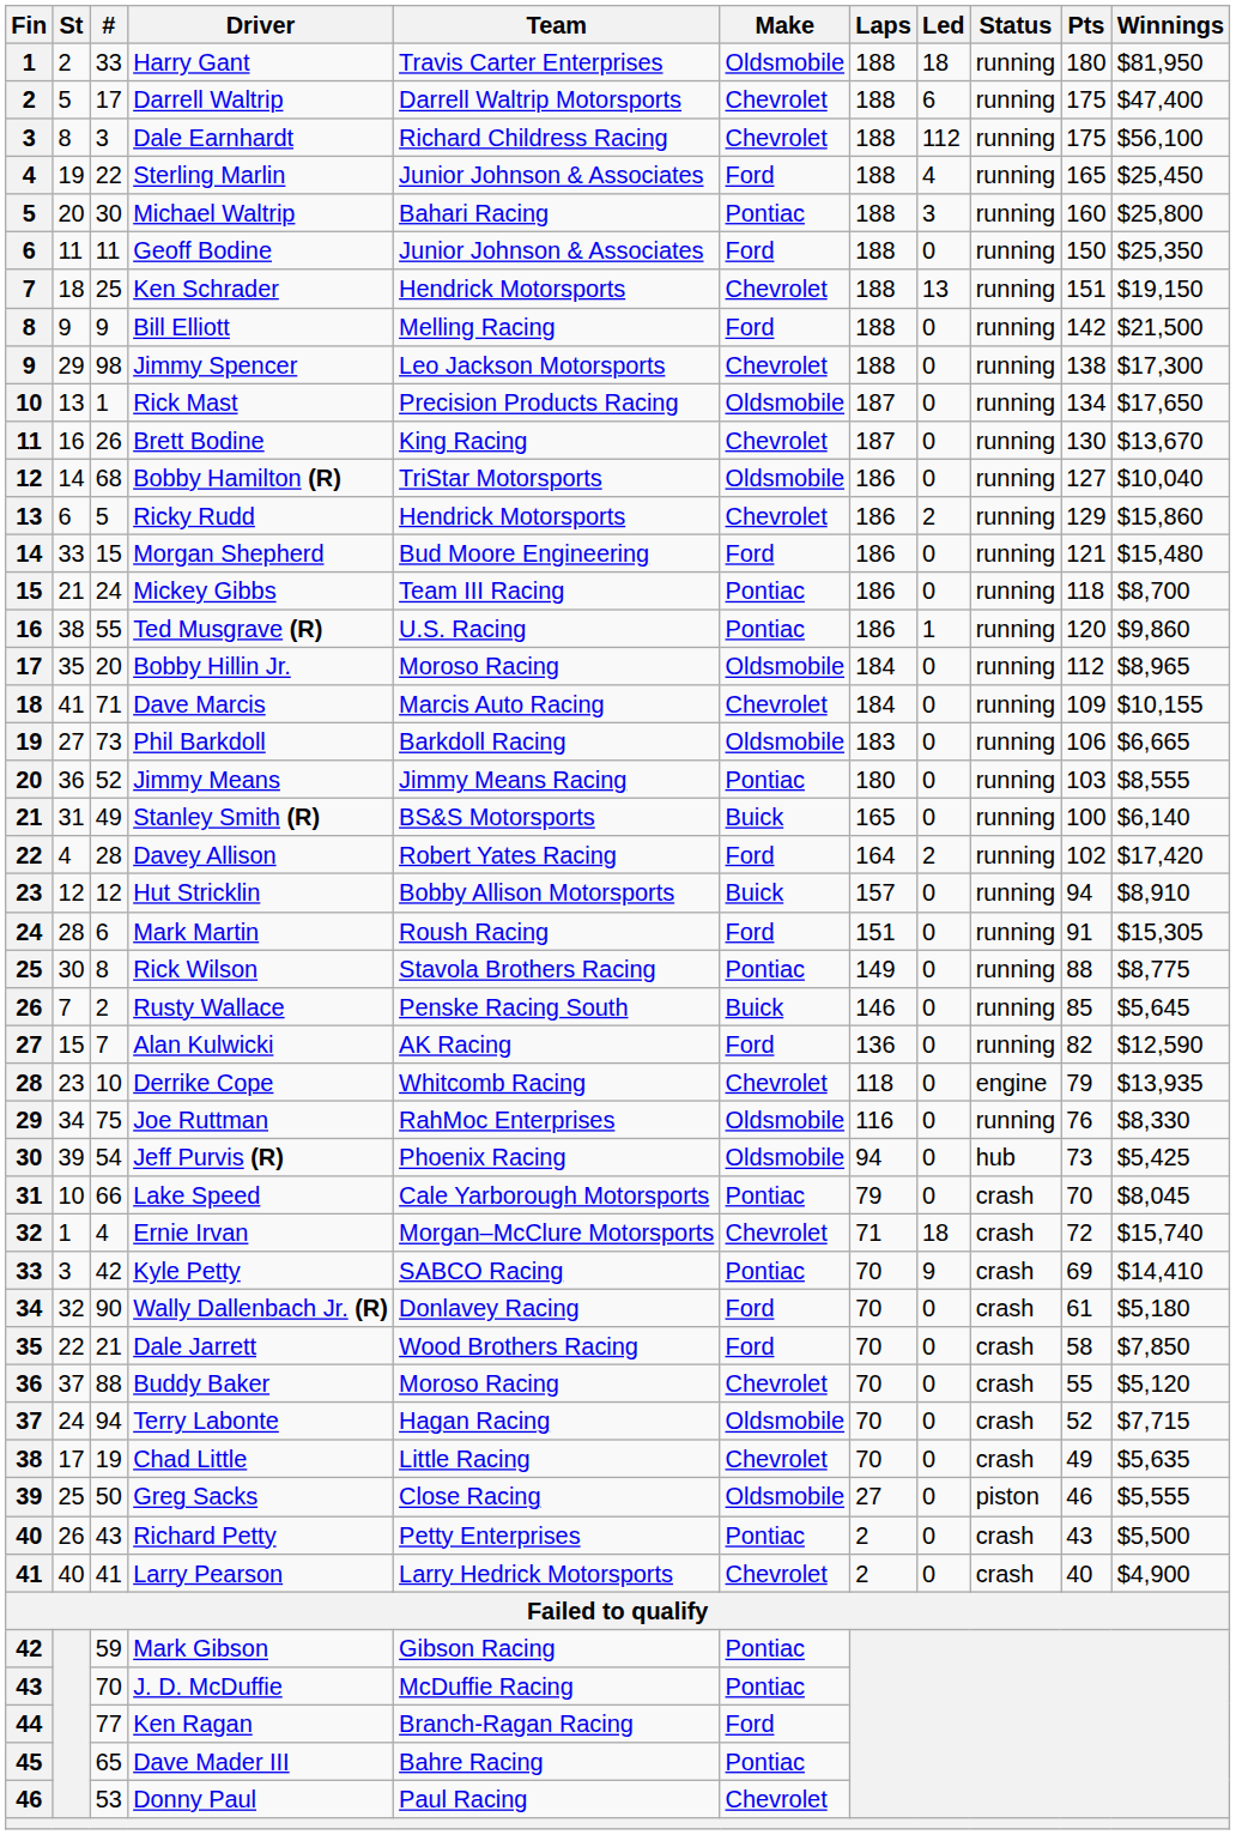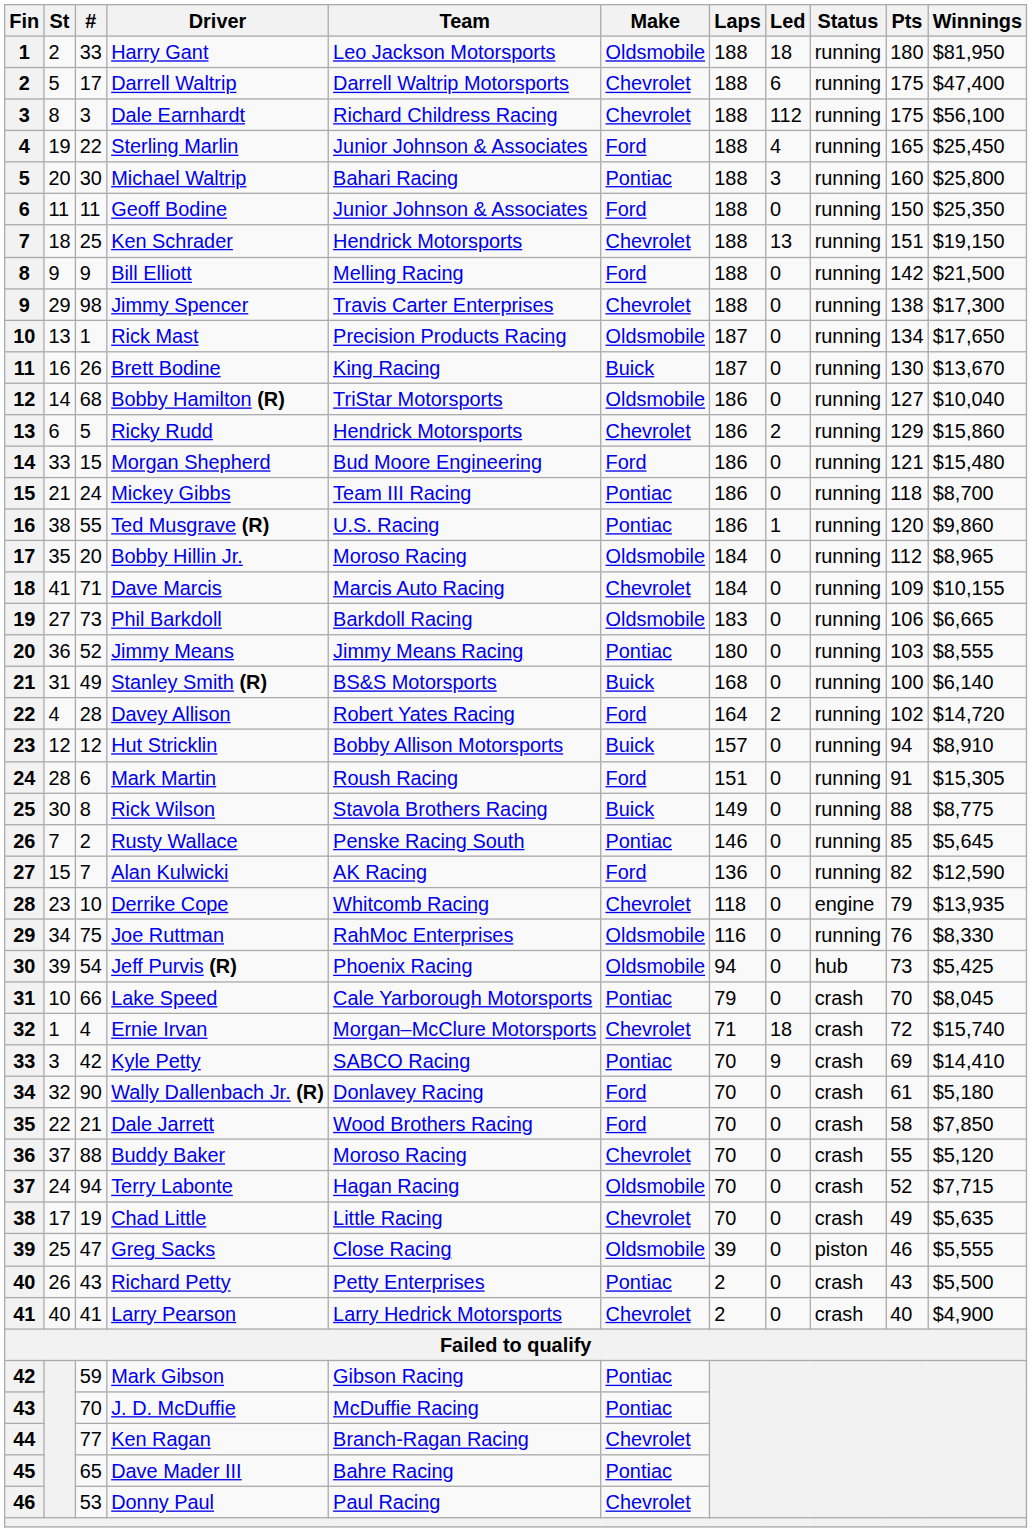Harry Gant | Team: Travis Carter Enterprises -> Leo Jackson Motorsports
Jimmy Spencer | Team: Leo Jackson Motorsports -> Travis Carter Enterprises
Brett Bodine | Make: Chevrolet -> Buick
Stanley Smith (R) | Laps: 165 -> 168
Davey Allison | Winnings: $17,420 -> $14,720
Rick Wilson | Make: Pontiac -> Buick
Rusty Wallace | Make: Buick -> Pontiac
Greg Sacks | #: 50 -> 47
Greg Sacks | Laps: 27 -> 39
Ken Ragan | Make: Ford -> Chevrolet
